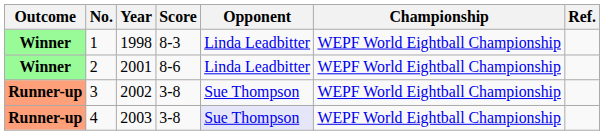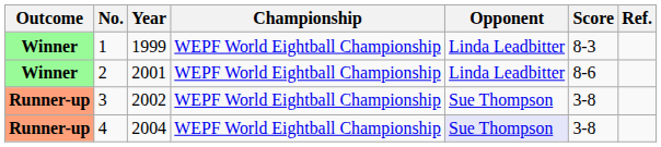columns swapped: Championship <-> Score
1 | Year: 1998 -> 1999
4 | Year: 2003 -> 2004
